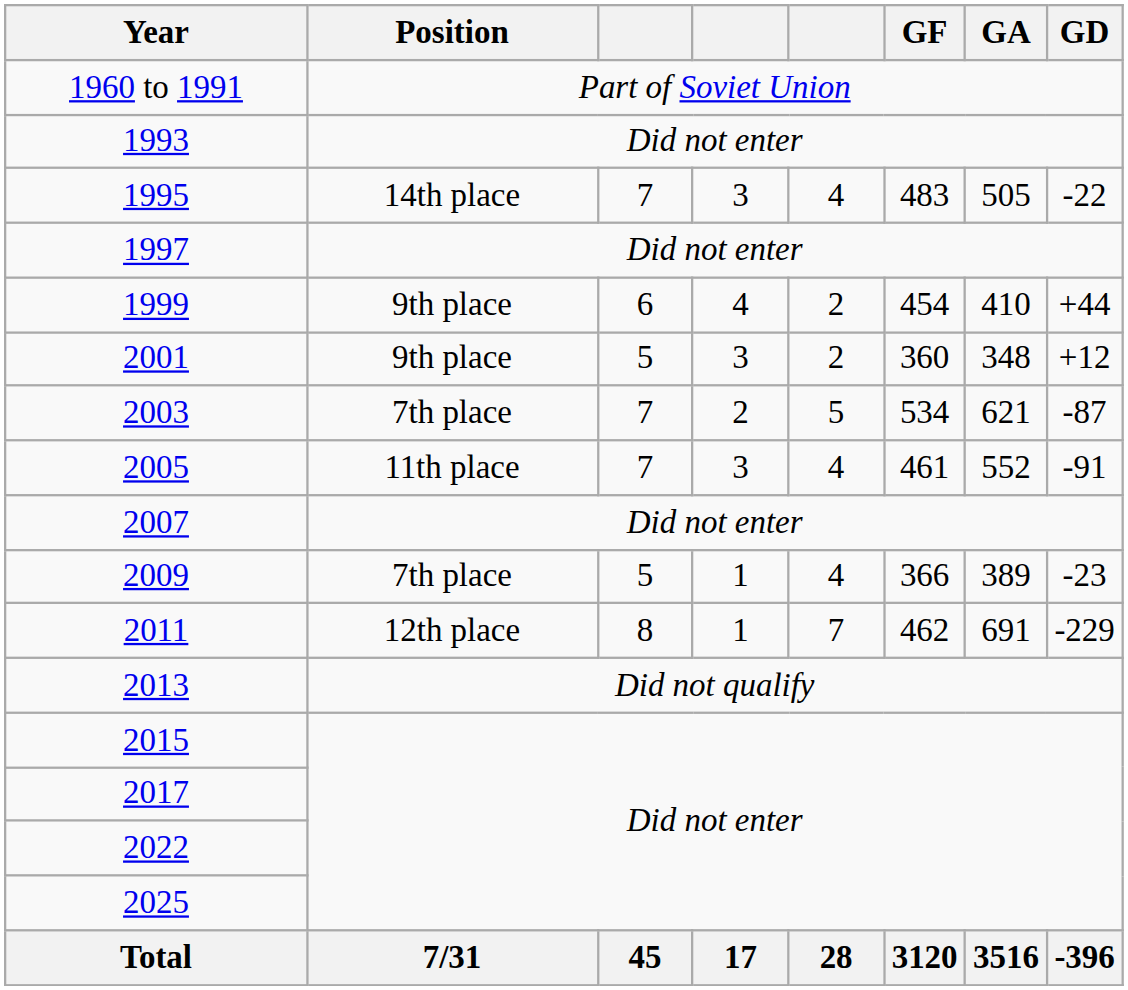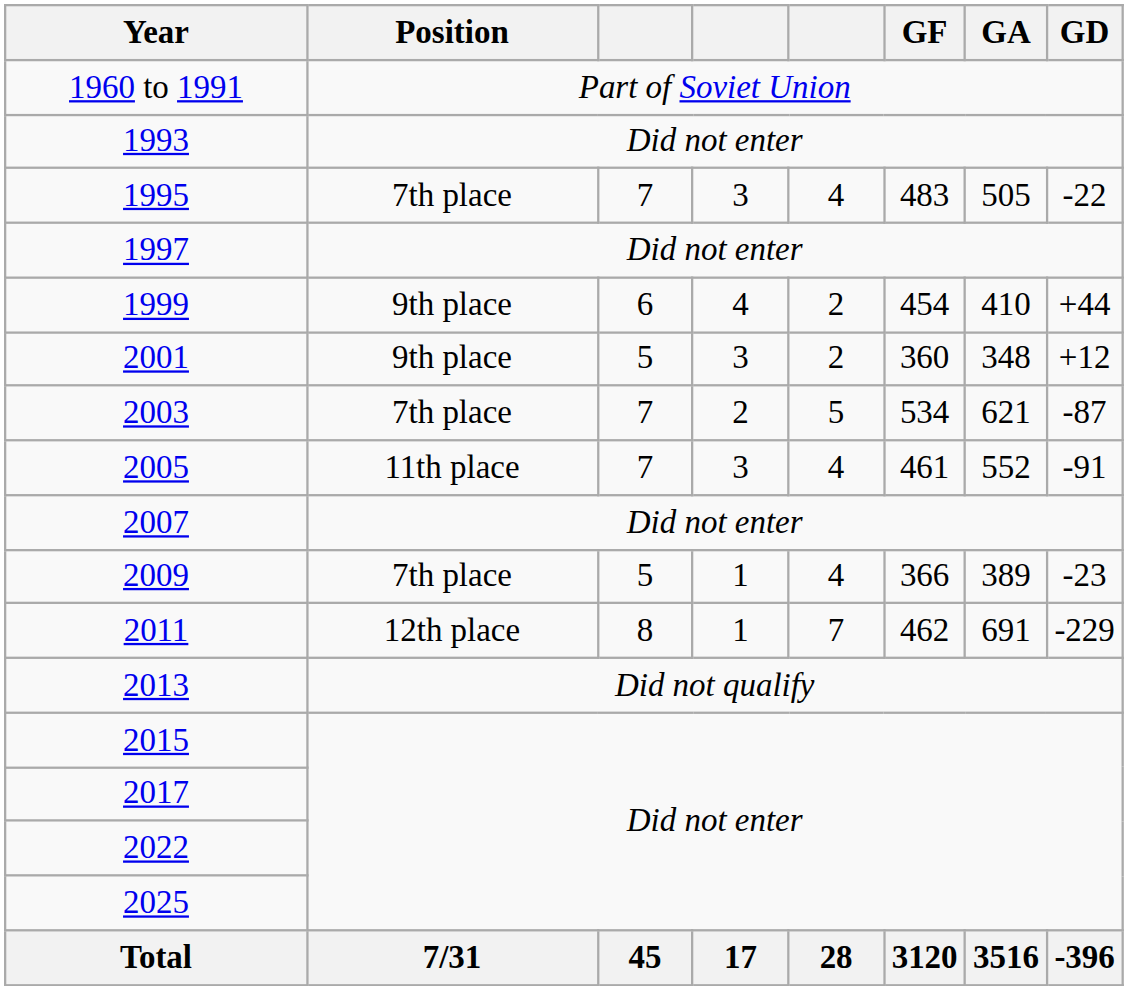1995 | Position: 14th place -> 7th place
